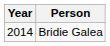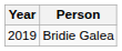Bridie Galea | Year: 2014 -> 2019
